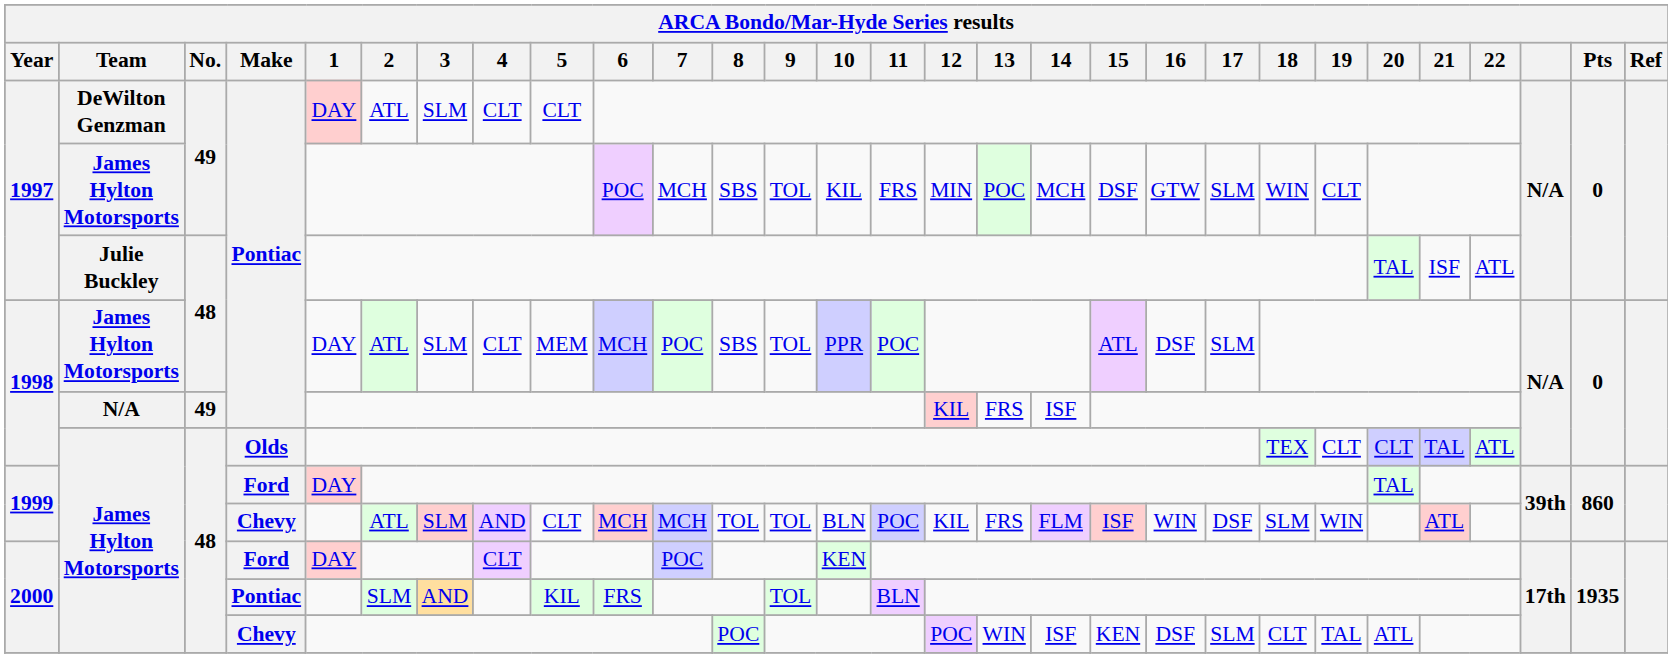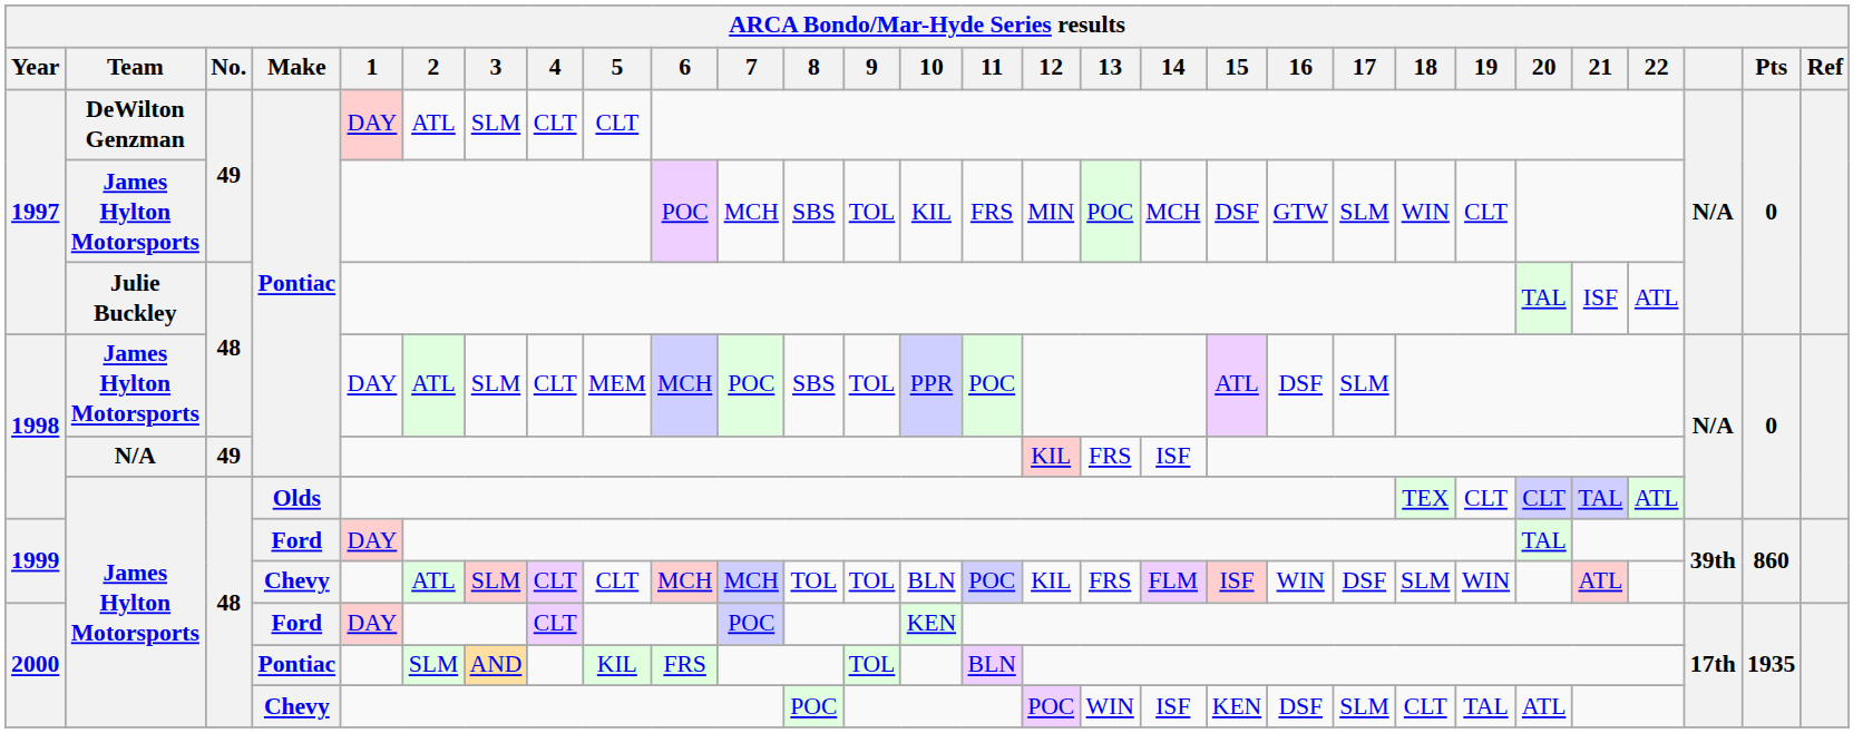1999 / Chevy | 4: AND -> CLT
